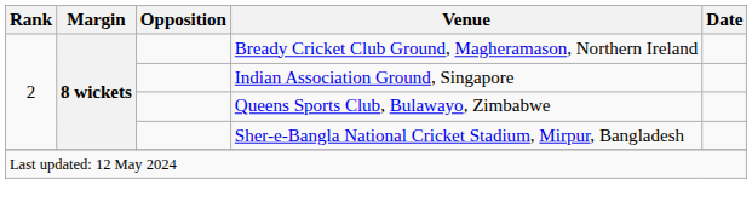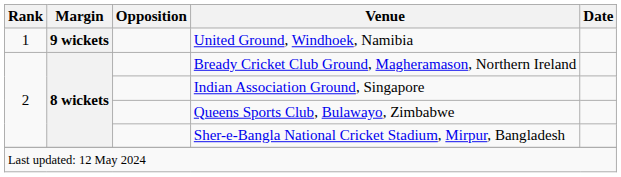+ row: 1 | 9 wickets | United Ground, Windhoek, Namibia
